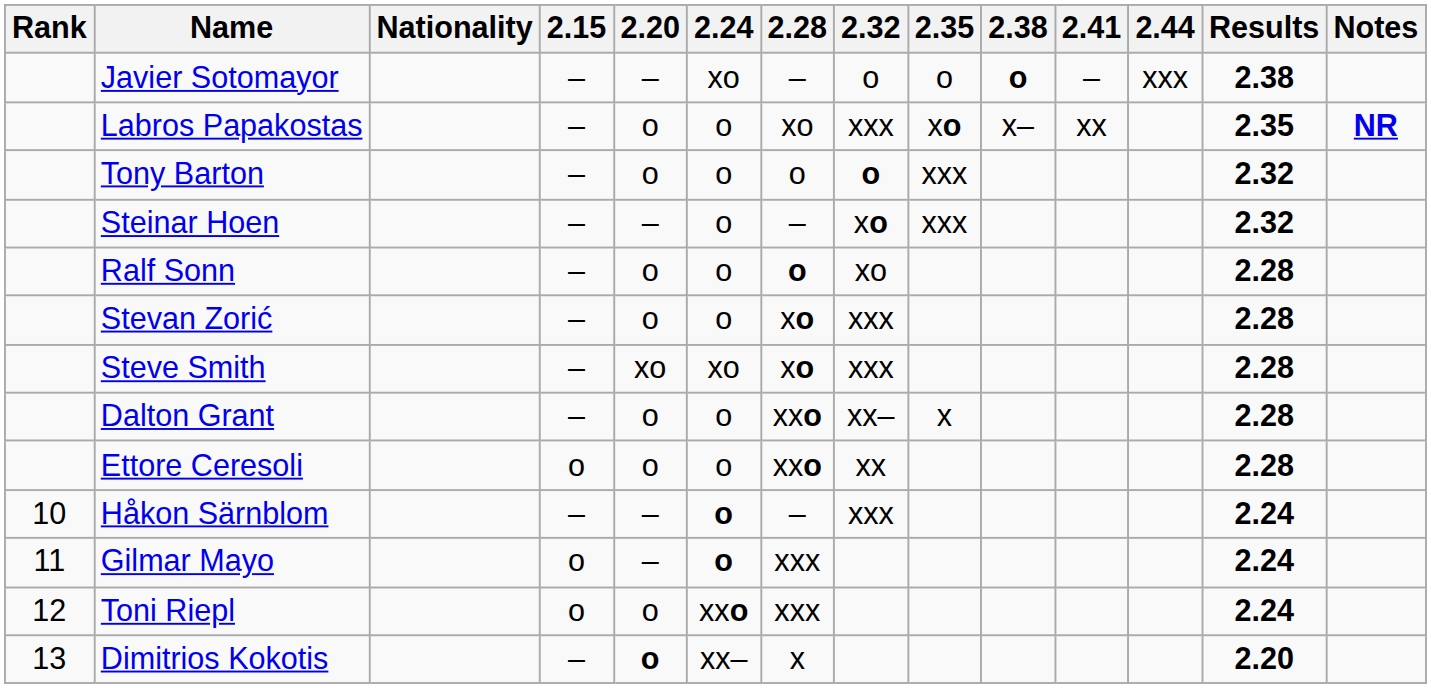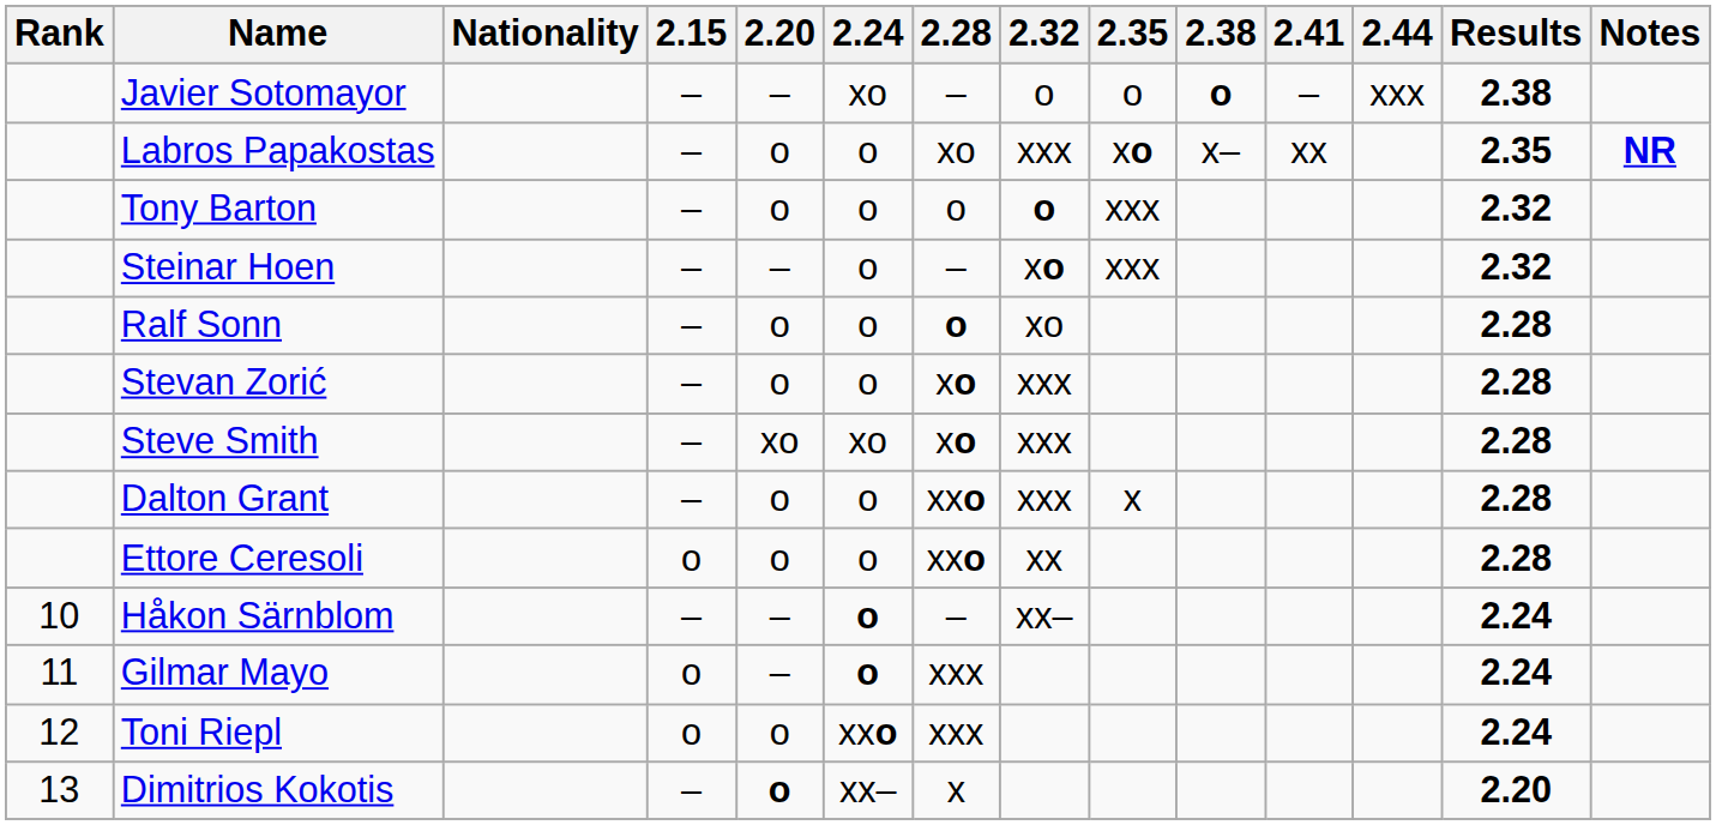Dalton Grant | 2.32: xx– -> xxx
Håkon Särnblom | 2.32: xxx -> xx–
